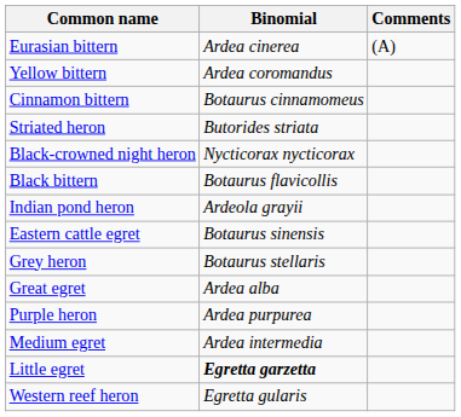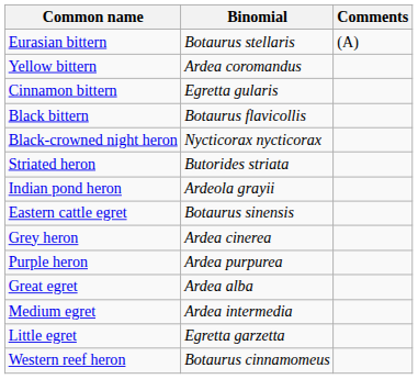Eurasian bittern | Binomial: Ardea cinerea -> Botaurus stellaris
Cinnamon bittern | Binomial: Botaurus cinnamomeus -> Egretta gularis
rows swapped: Black bittern <-> Striated heron
Grey heron | Binomial: Botaurus stellaris -> Ardea cinerea
rows swapped: Purple heron <-> Great egret
Little egret | Binomial: bold -> normal
Western reef heron | Binomial: Egretta gularis -> Botaurus cinnamomeus
